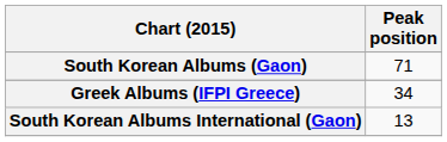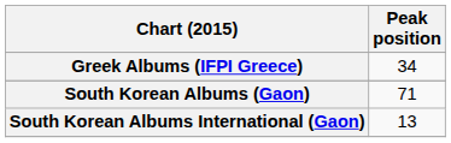rows swapped: Greek Albums (IFPI Greece) <-> South Korean Albums (Gaon)
